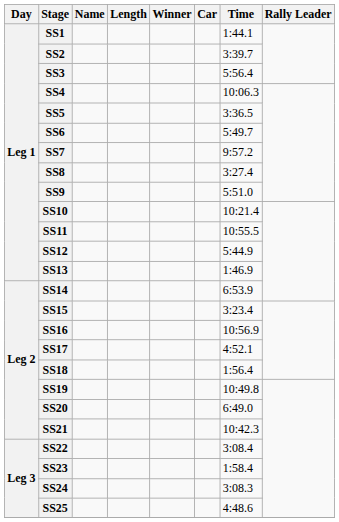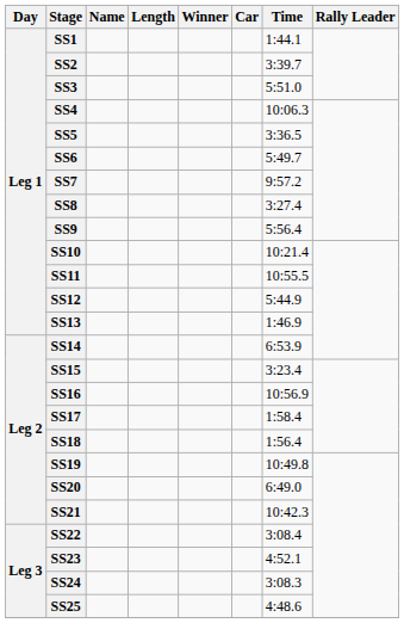SS3 | Time: 5:56.4 -> 5:51.0
SS9 | Time: 5:51.0 -> 5:56.4
SS17 | Time: 4:52.1 -> 1:58.4
SS23 | Time: 1:58.4 -> 4:52.1
